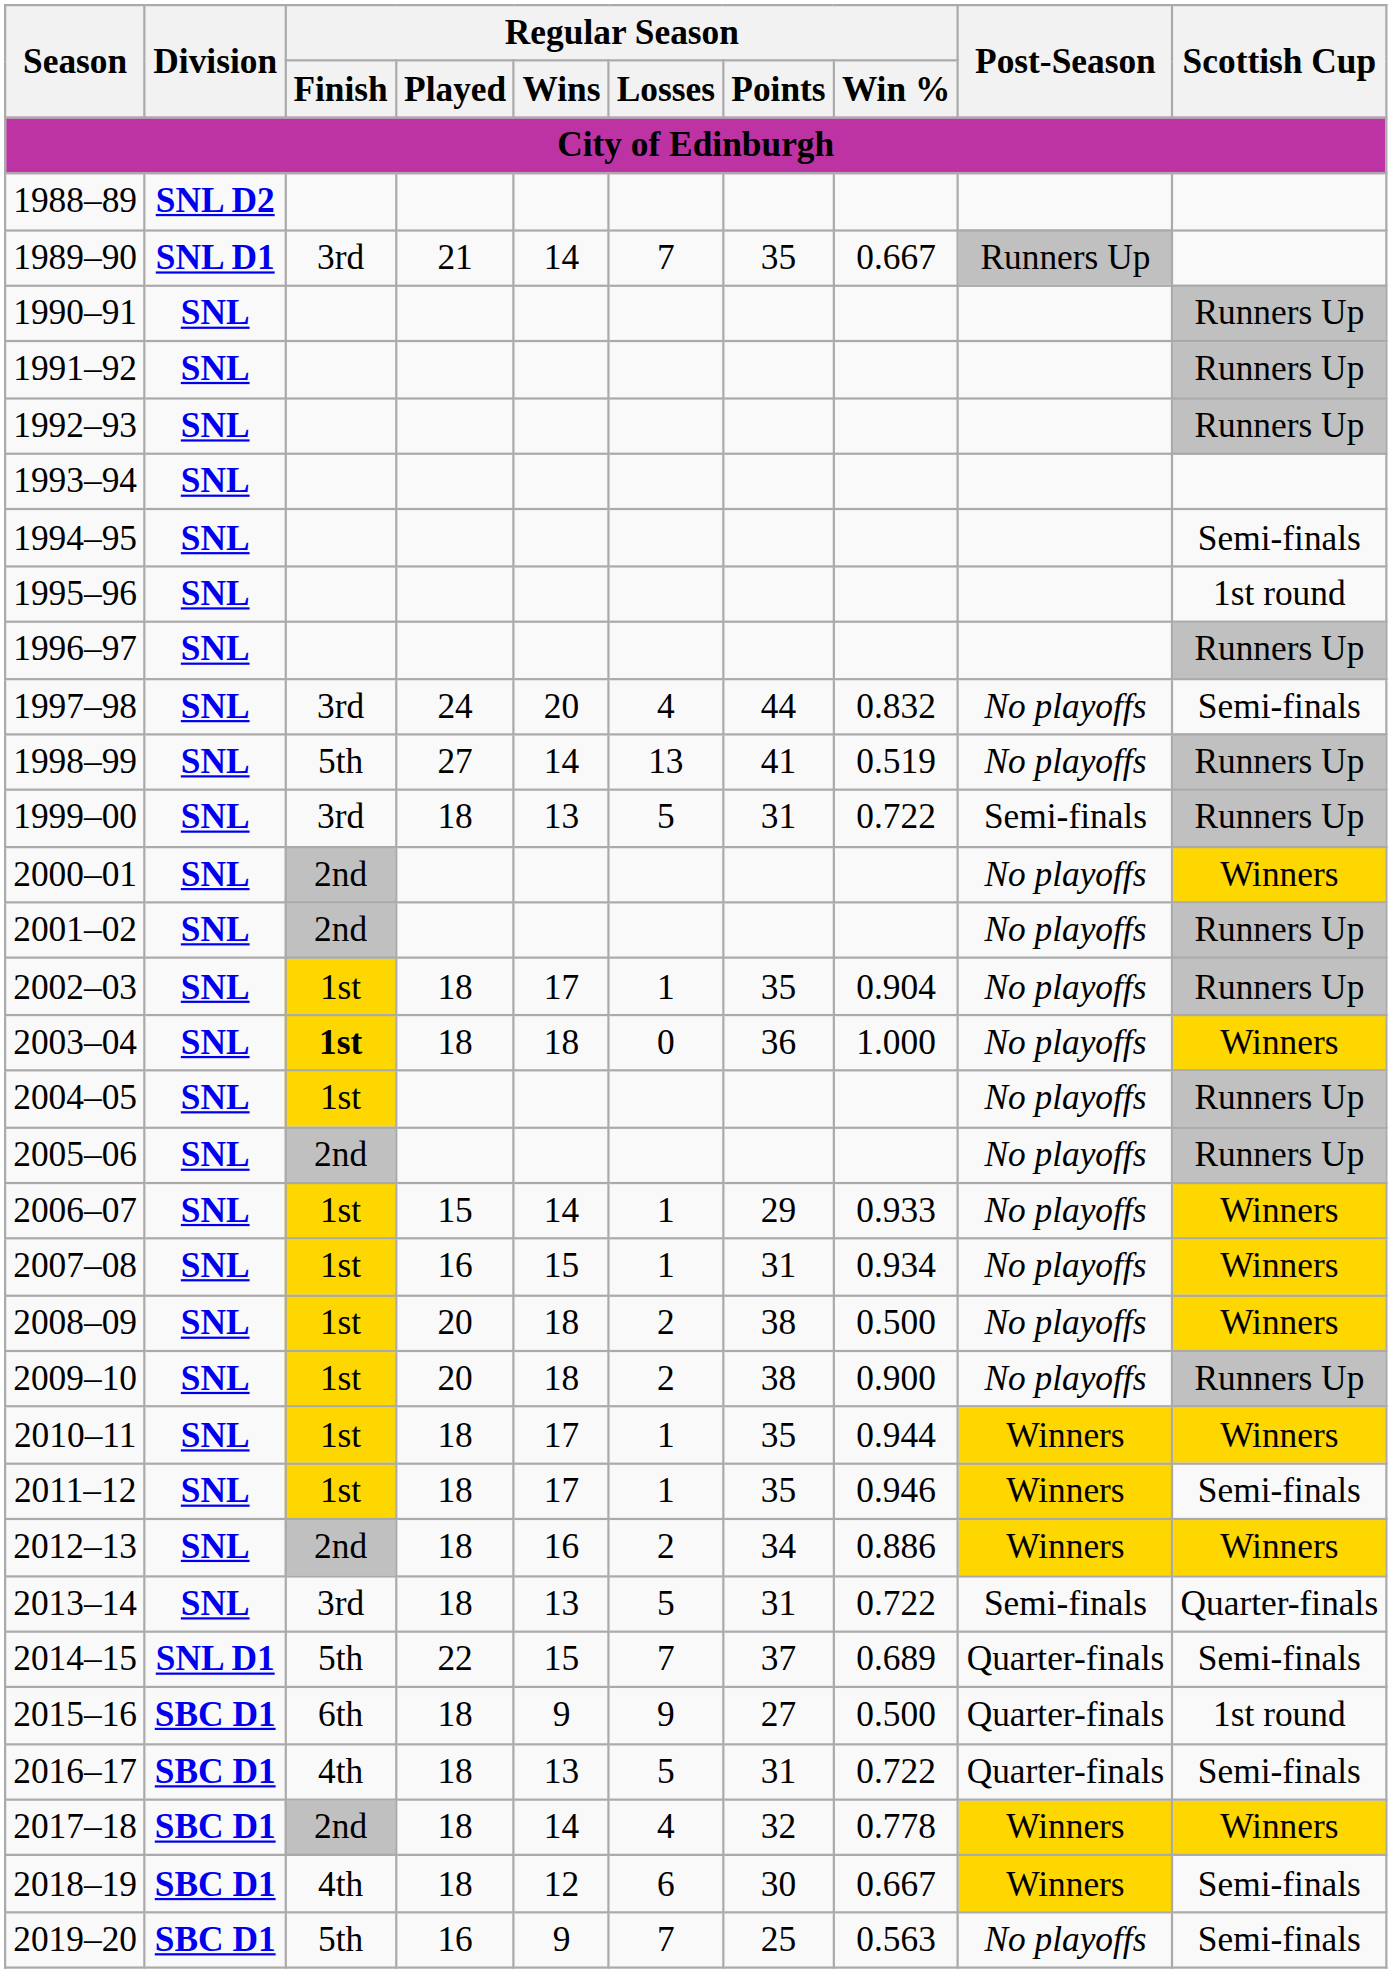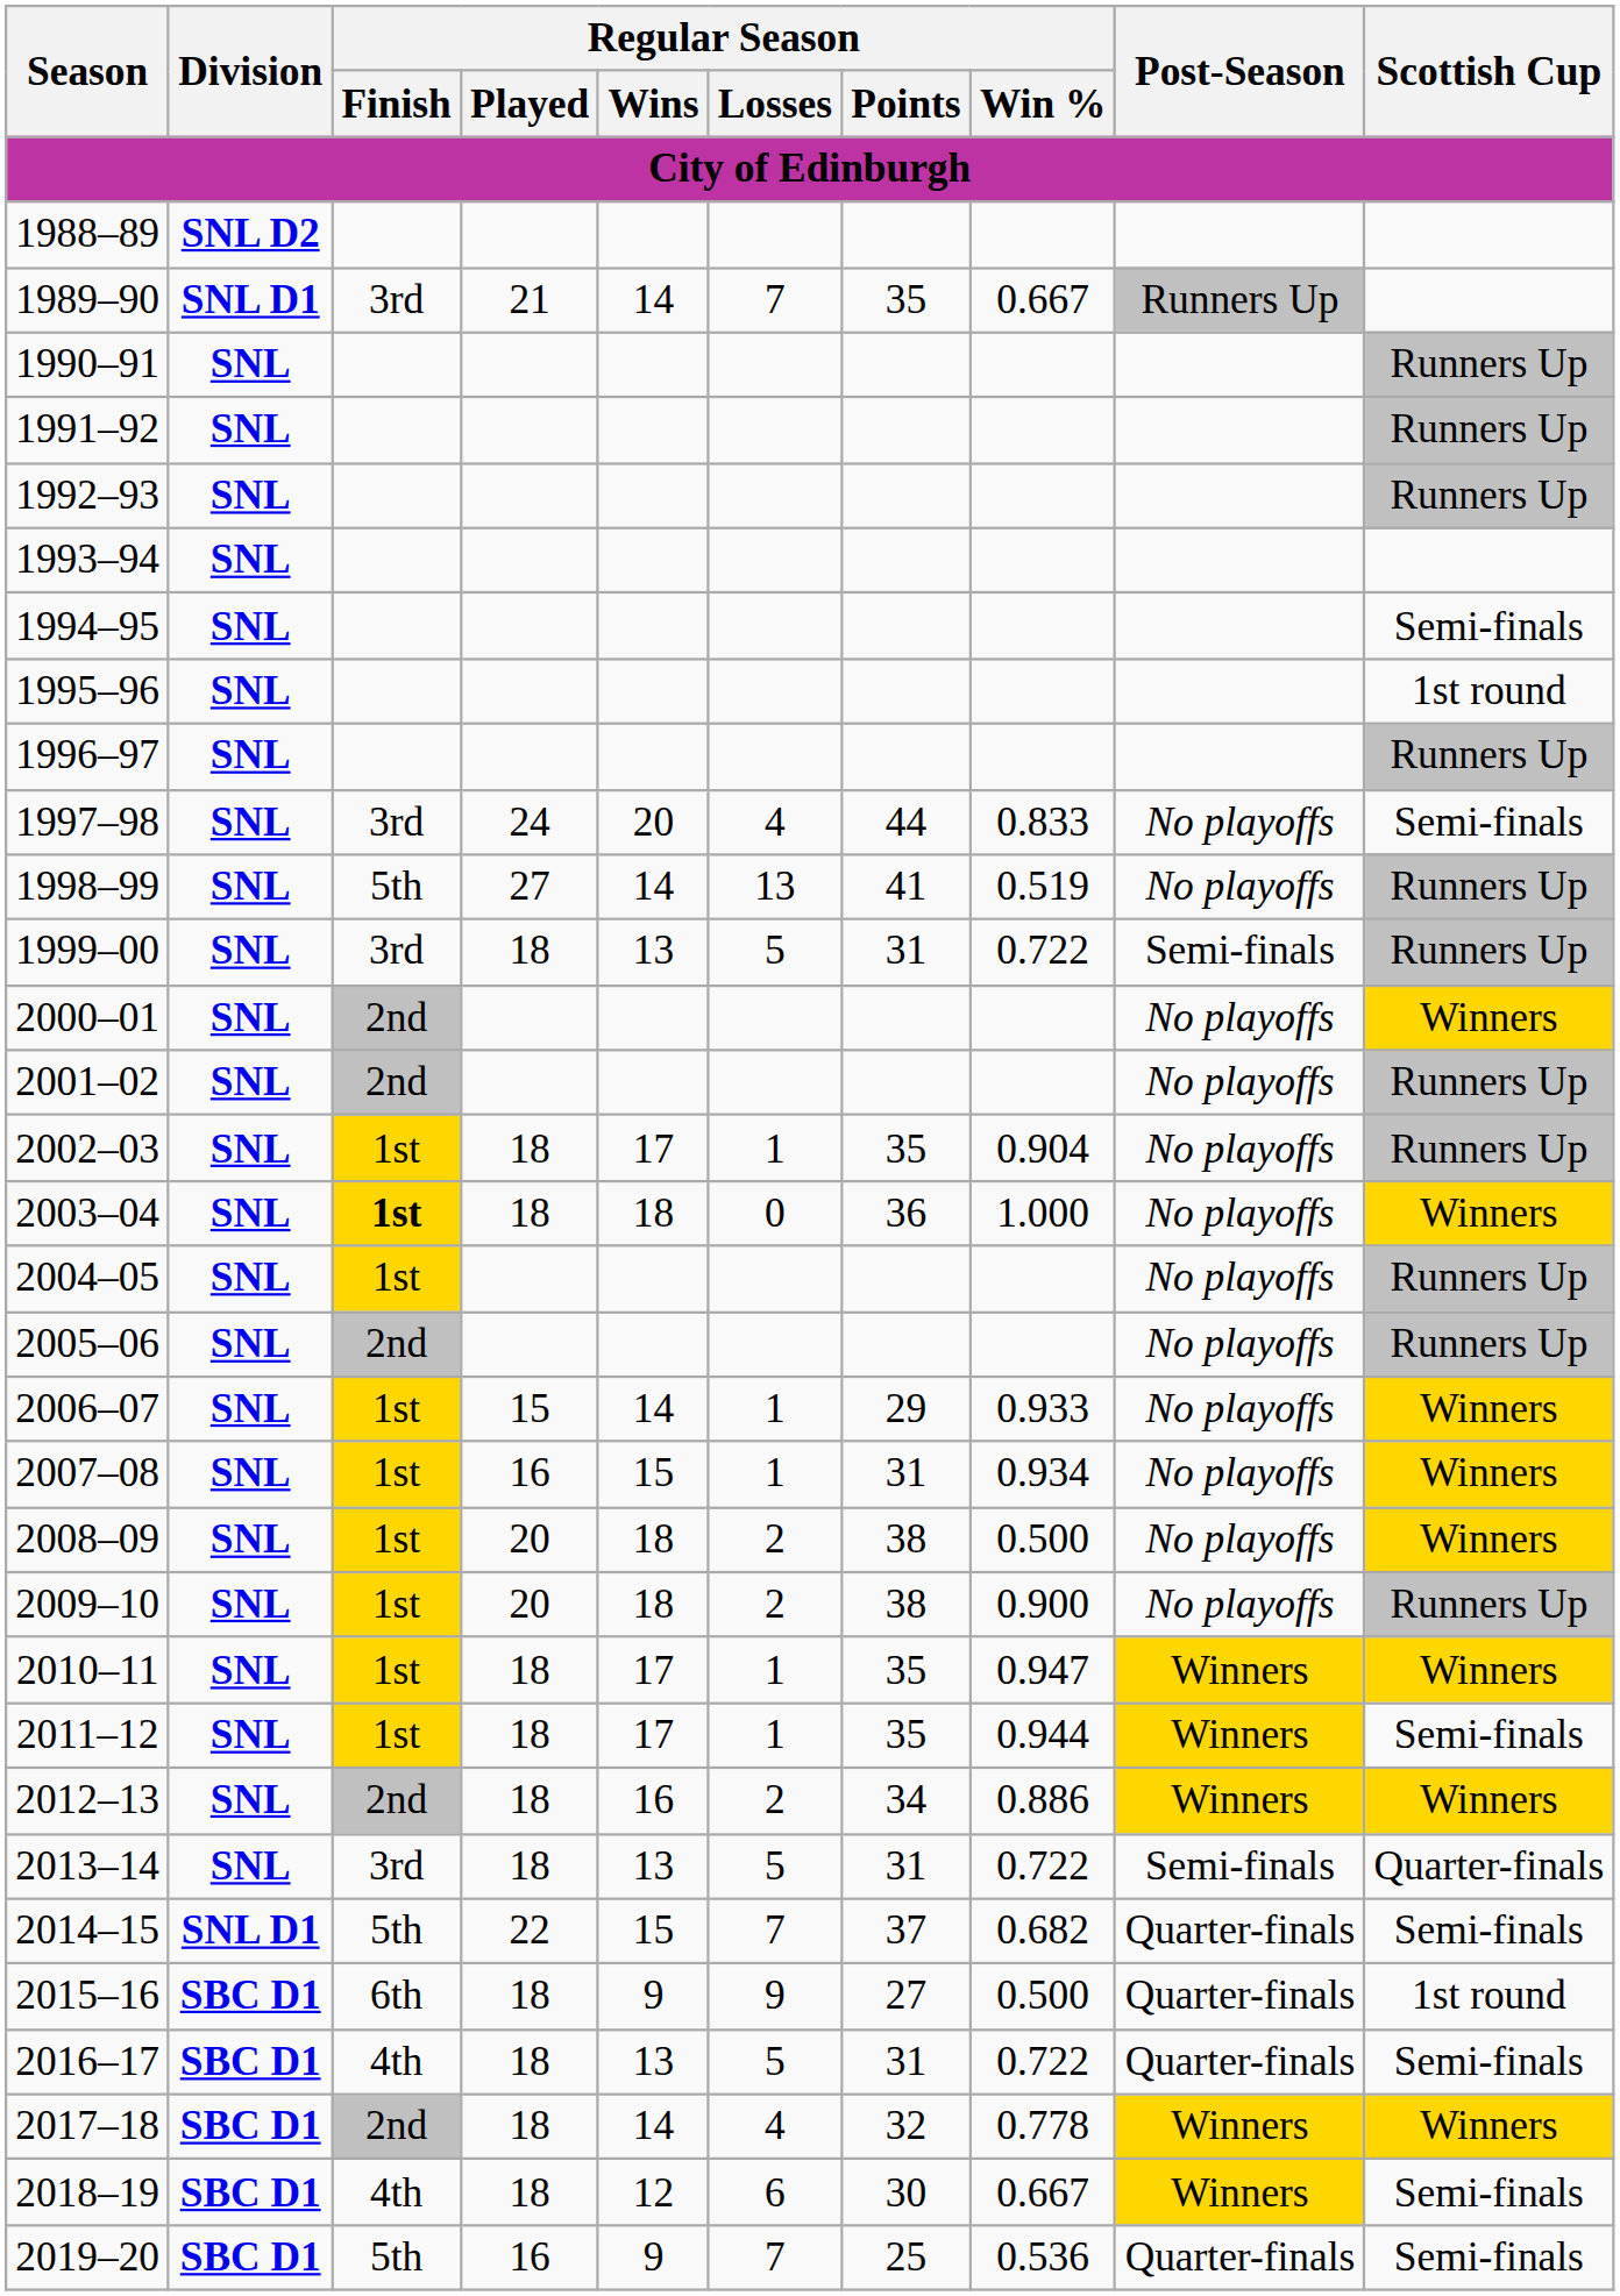1997–98 | Regular Season / Win %: 0.832 -> 0.833
2010–11 | Regular Season / Win %: 0.944 -> 0.947
2011–12 | Regular Season / Win %: 0.946 -> 0.944
2014–15 | Regular Season / Win %: 0.689 -> 0.682
2019–20 | Regular Season / Win %: 0.563 -> 0.536
2019–20 | Post-Season: No playoffs -> Quarter-finals
